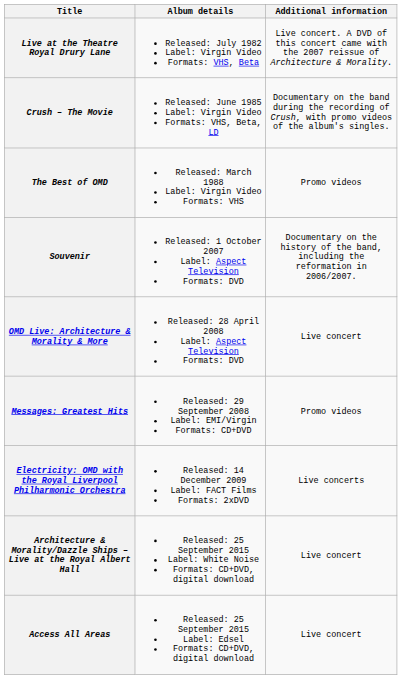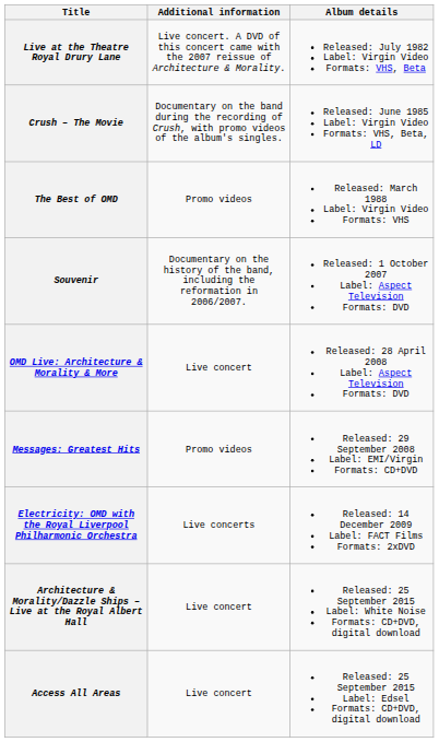columns swapped: Album details <-> Additional information
